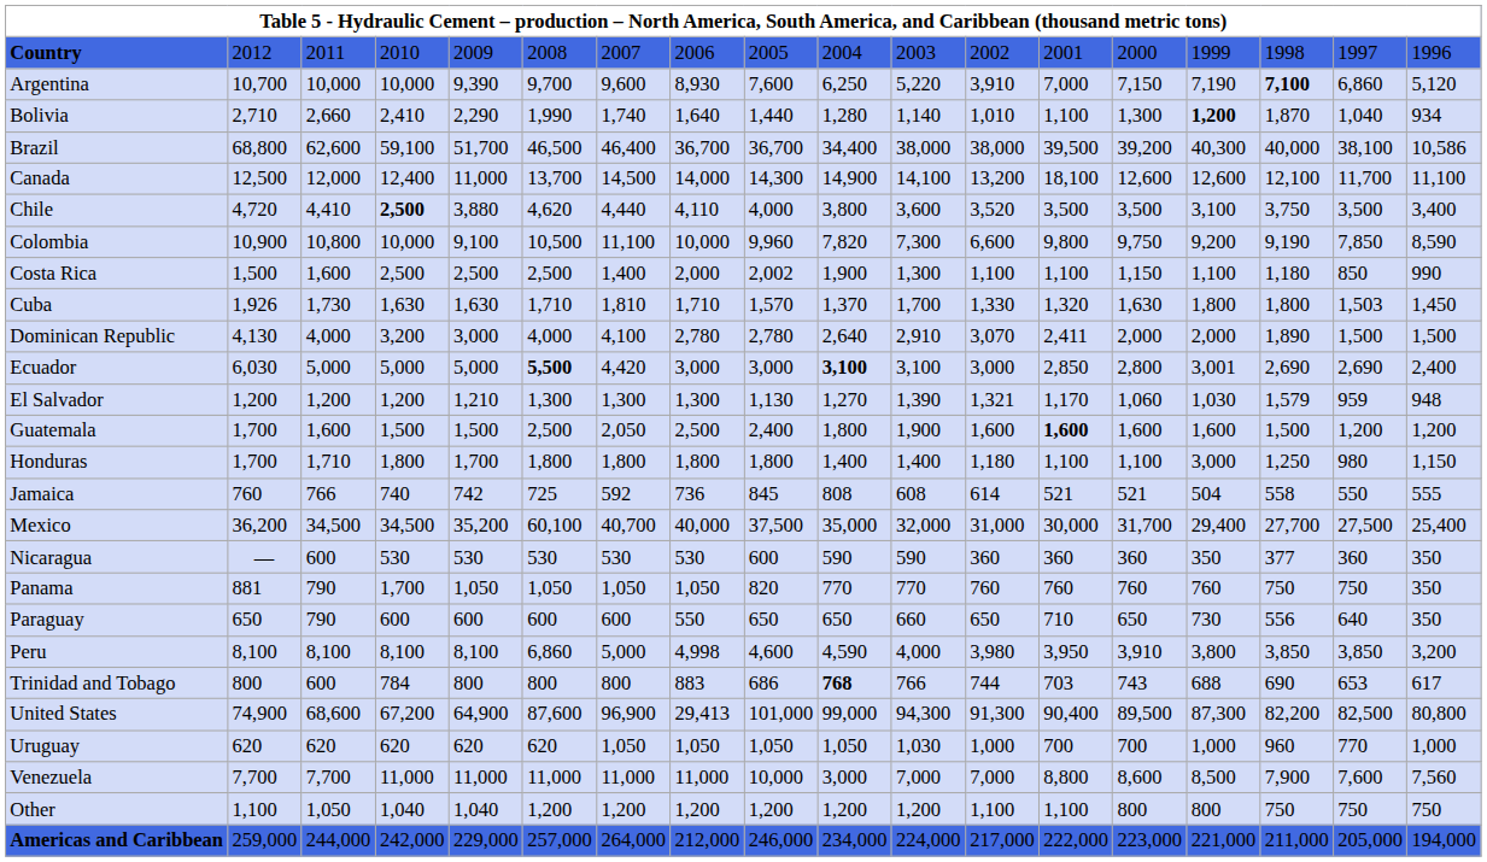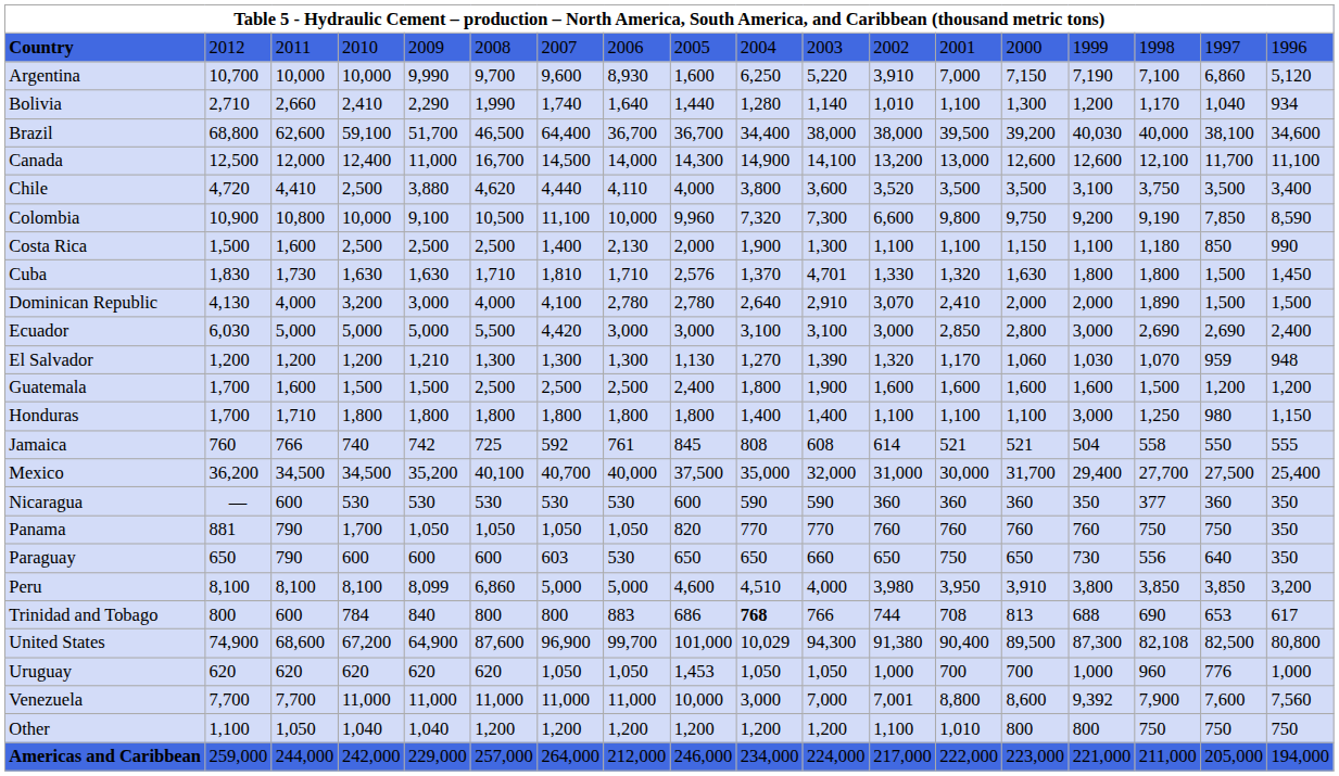Argentina | column 5: 9,390 -> 9,990
Argentina | column 9: 7,600 -> 1,600
Argentina | column 16: bold -> normal
Bolivia | column 15: bold -> normal
Bolivia | column 16: 1,870 -> 1,170
Brazil | column 7: 46,400 -> 64,400
Brazil | column 15: 40,300 -> 40,030
Brazil | column 18: 10,586 -> 34,600
Canada | column 6: 13,700 -> 16,700
Canada | column 13: 18,100 -> 13,000
Chile | column 4: bold -> normal
Colombia | column 10: 7,820 -> 7,320
Costa Rica | column 8: 2,000 -> 2,130
Costa Rica | column 9: 2,002 -> 2,000
Cuba | column 2: 1,926 -> 1,830
Cuba | column 9: 1,570 -> 2,576
Cuba | column 11: 1,700 -> 4,701
Cuba | column 17: 1,503 -> 1,500
Dominican Republic | column 13: 2,411 -> 2,410
Ecuador | column 6: bold -> normal
Ecuador | column 10: bold -> normal
Ecuador | column 15: 3,001 -> 3,000
El Salvador | column 12: 1,321 -> 1,320
El Salvador | column 16: 1,579 -> 1,070
Guatemala | column 7: 2,050 -> 2,500
Guatemala | column 13: bold -> normal
Honduras | column 5: 1,700 -> 1,800
Honduras | column 12: 1,180 -> 1,100
Jamaica | column 8: 736 -> 761
Mexico | column 6: 60,100 -> 40,100
Paraguay | column 7: 600 -> 603
Paraguay | column 8: 550 -> 530
Paraguay | column 13: 710 -> 750
Peru | column 5: 8,100 -> 8,099
Peru | column 8: 4,998 -> 5,000
Peru | column 10: 4,590 -> 4,510
Trinidad and Tobago | column 5: 800 -> 840
Trinidad and Tobago | column 13: 703 -> 708
Trinidad and Tobago | column 14: 743 -> 813
United States | column 8: 29,413 -> 99,700
United States | column 10: 99,000 -> 10,029
United States | column 12: 91,300 -> 91,380
United States | column 16: 82,200 -> 82,108
Uruguay | column 9: 1,050 -> 1,453
Uruguay | column 11: 1,030 -> 1,050
Uruguay | column 17: 770 -> 776
Venezuela | column 12: 7,000 -> 7,001
Venezuela | column 15: 8,500 -> 9,392
Other | column 13: 1,100 -> 1,010
